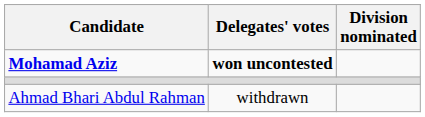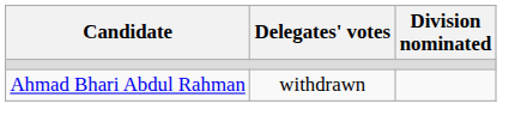- row: Mohamad Aziz | won uncontested
